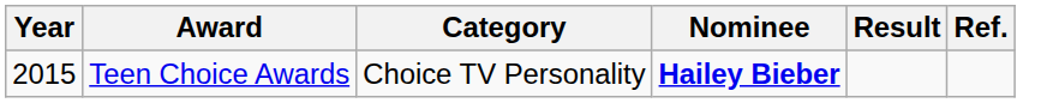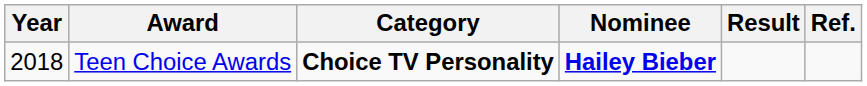Teen Choice Awards | Year: 2015 -> 2018
Teen Choice Awards | Category: normal -> bold
